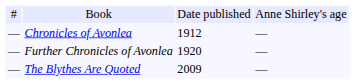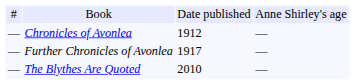Further Chronicles of Avonlea | column 3: 1920 -> 1917
The Blythes Are Quoted | column 3: 2009 -> 2010
